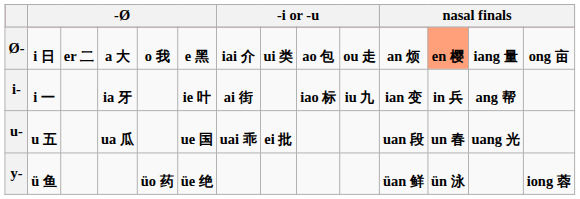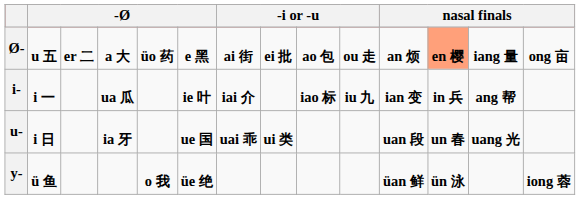Ø- | column 2: i 日 -> u 五
Ø- | column 5: o 我 -> üo 药
Ø- | column 7: iai 介 -> ai 街
Ø- | column 8: ui 类 -> ei 批
i- | column 4: ia 牙 -> ua 瓜
i- | column 7: ai 街 -> iai 介
u- | column 2: u 五 -> i 日
u- | column 4: ua 瓜 -> ia 牙
u- | column 8: ei 批 -> ui 类
y- | column 5: üo 药 -> o 我
